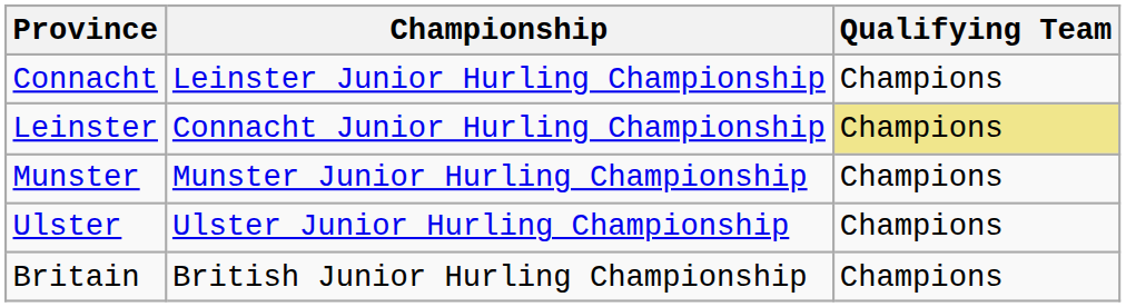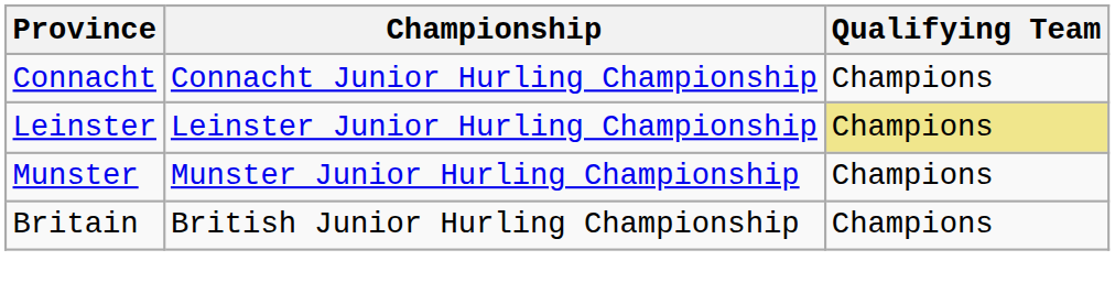Connacht | Championship: Leinster Junior Hurling Championship -> Connacht Junior Hurling Championship
Leinster | Championship: Connacht Junior Hurling Championship -> Leinster Junior Hurling Championship
- row: Ulster | Ulster Junior Hurling Championship | Champions
